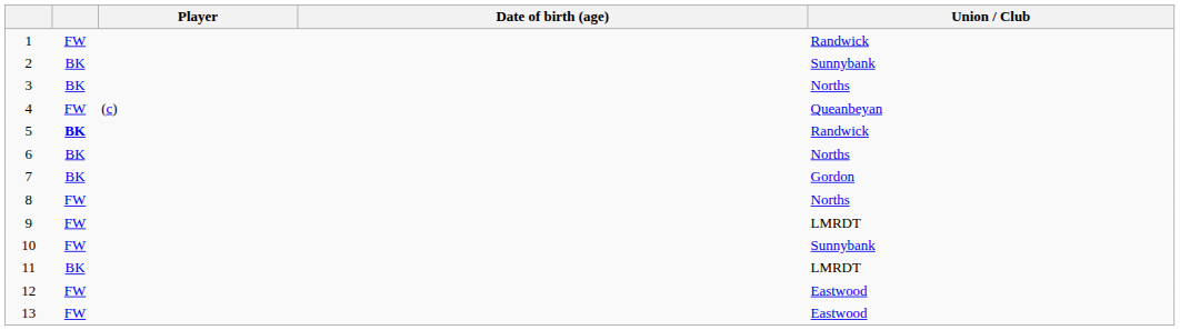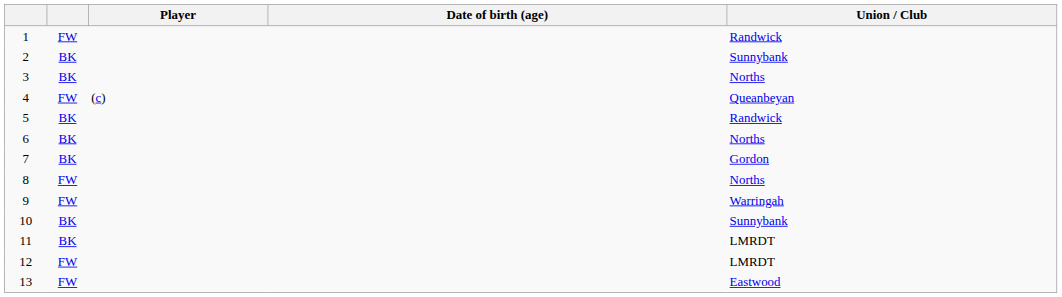5 | column 2: bold -> normal
9 | Union / Club: LMRDT -> Warringah
10 | column 2: FW -> BK
12 | Union / Club: Eastwood -> LMRDT
